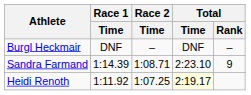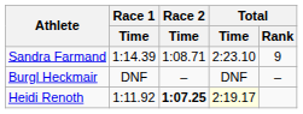rows swapped: Burgl Heckmair <-> Sandra Farmand
Heidi Renoth | Race 2 / Time: normal -> bold
